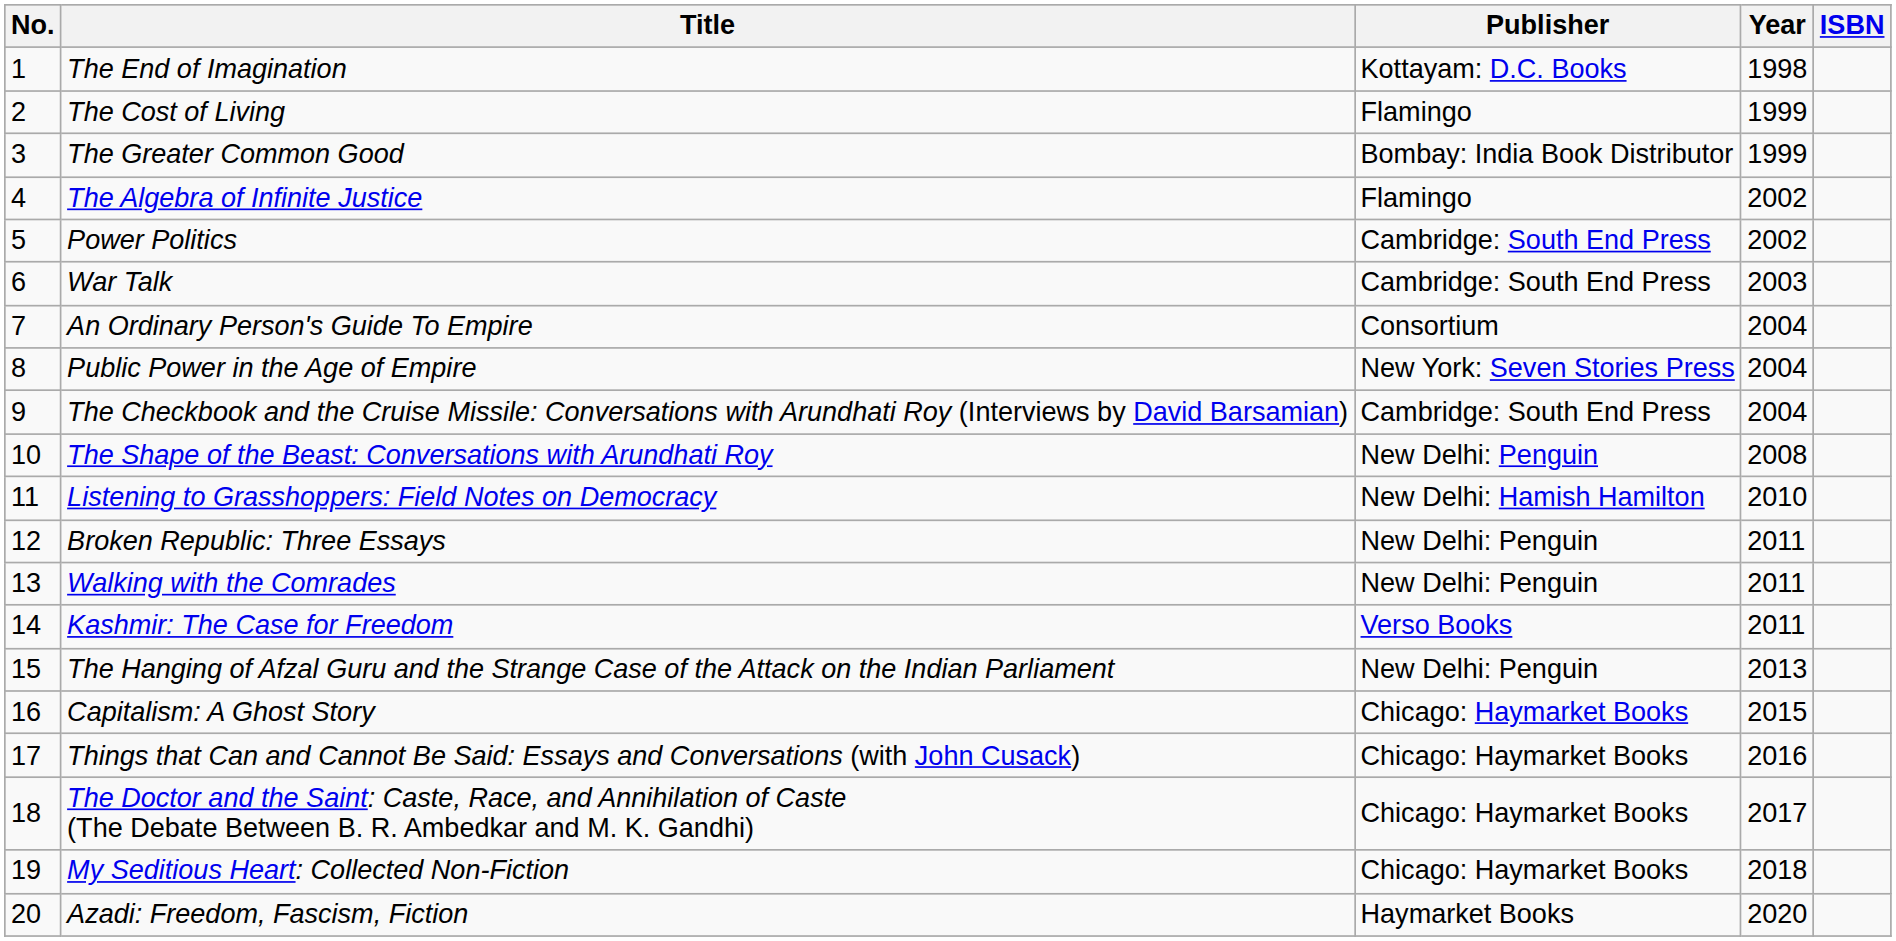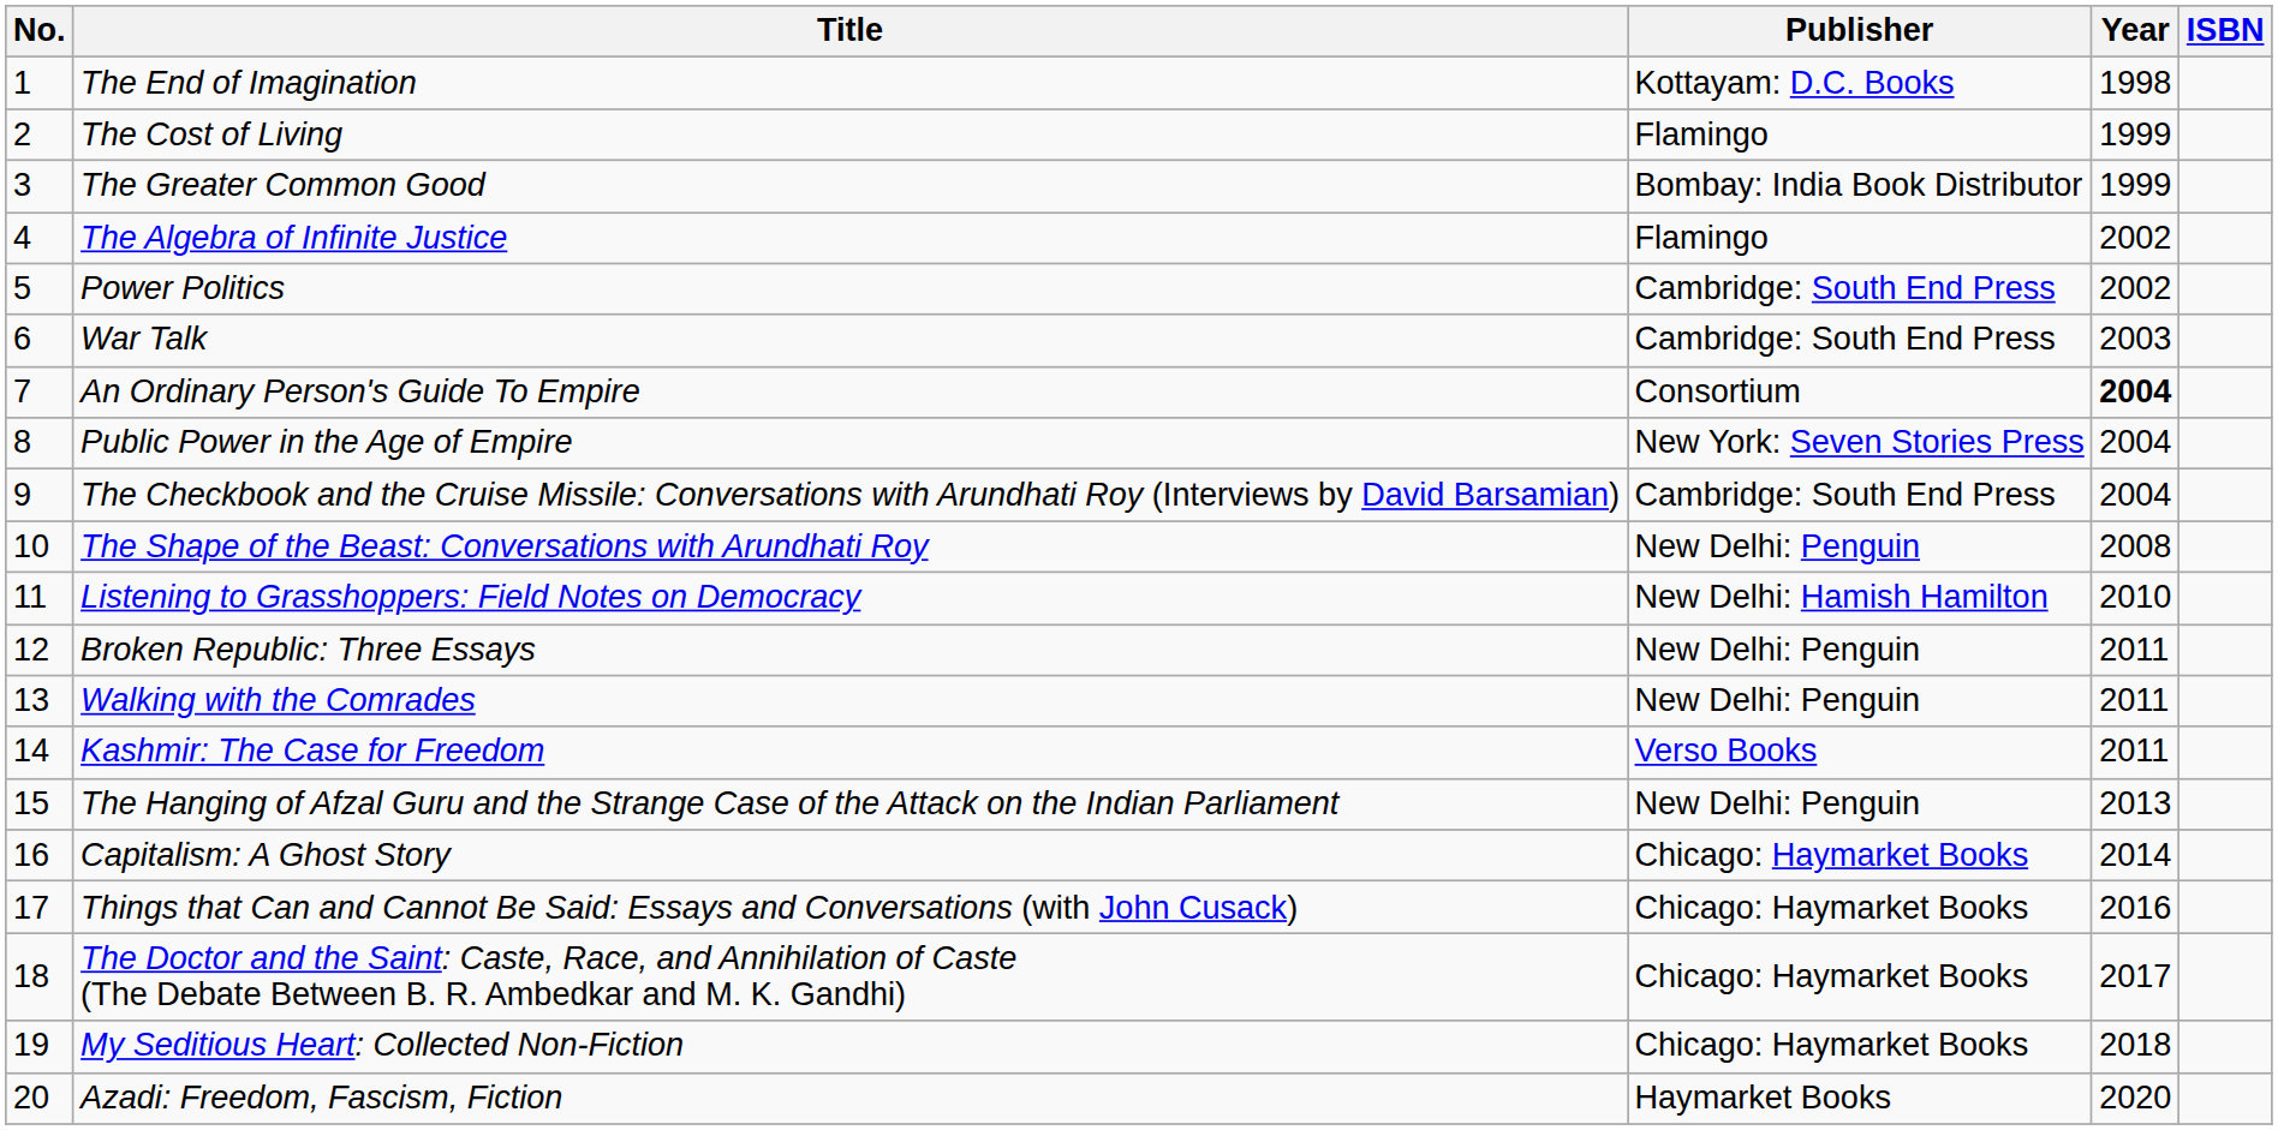An Ordinary Person's Guide To Empire | Year: normal -> bold
Capitalism: A Ghost Story | Year: 2015 -> 2014
